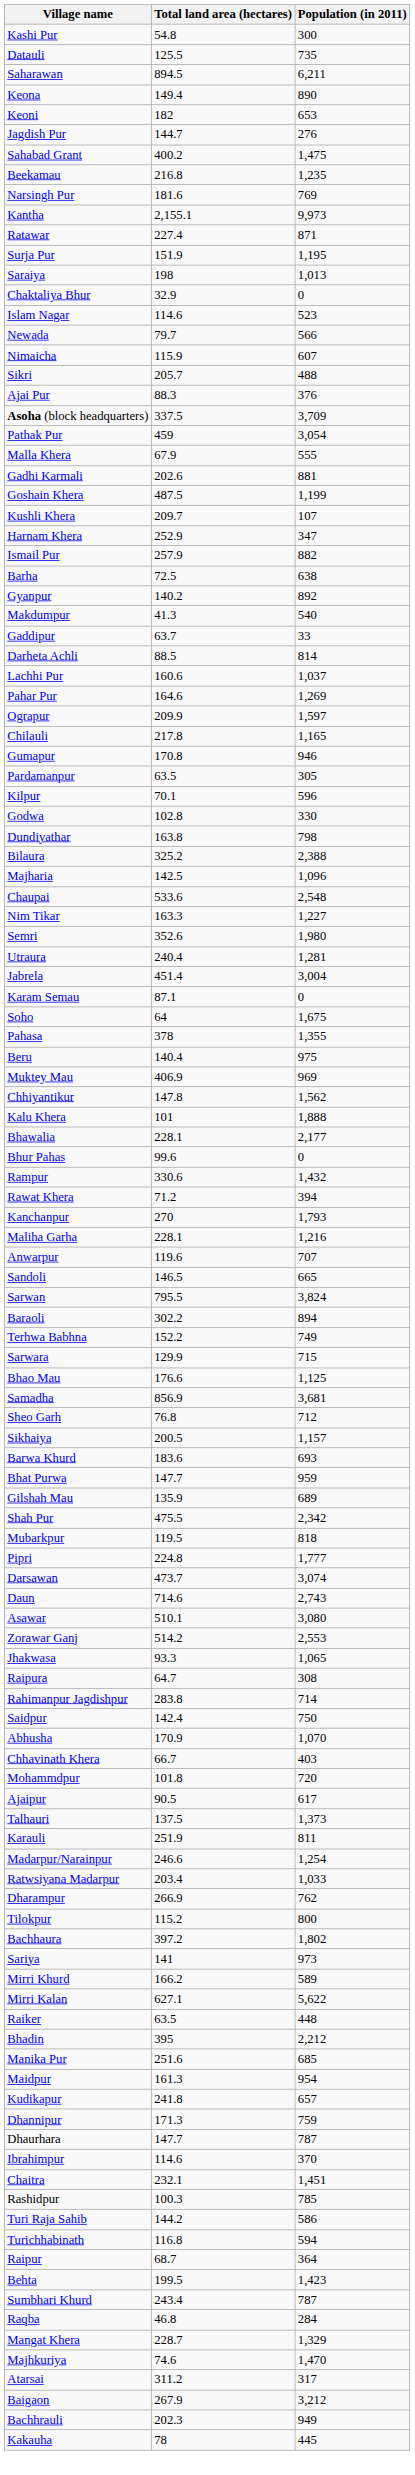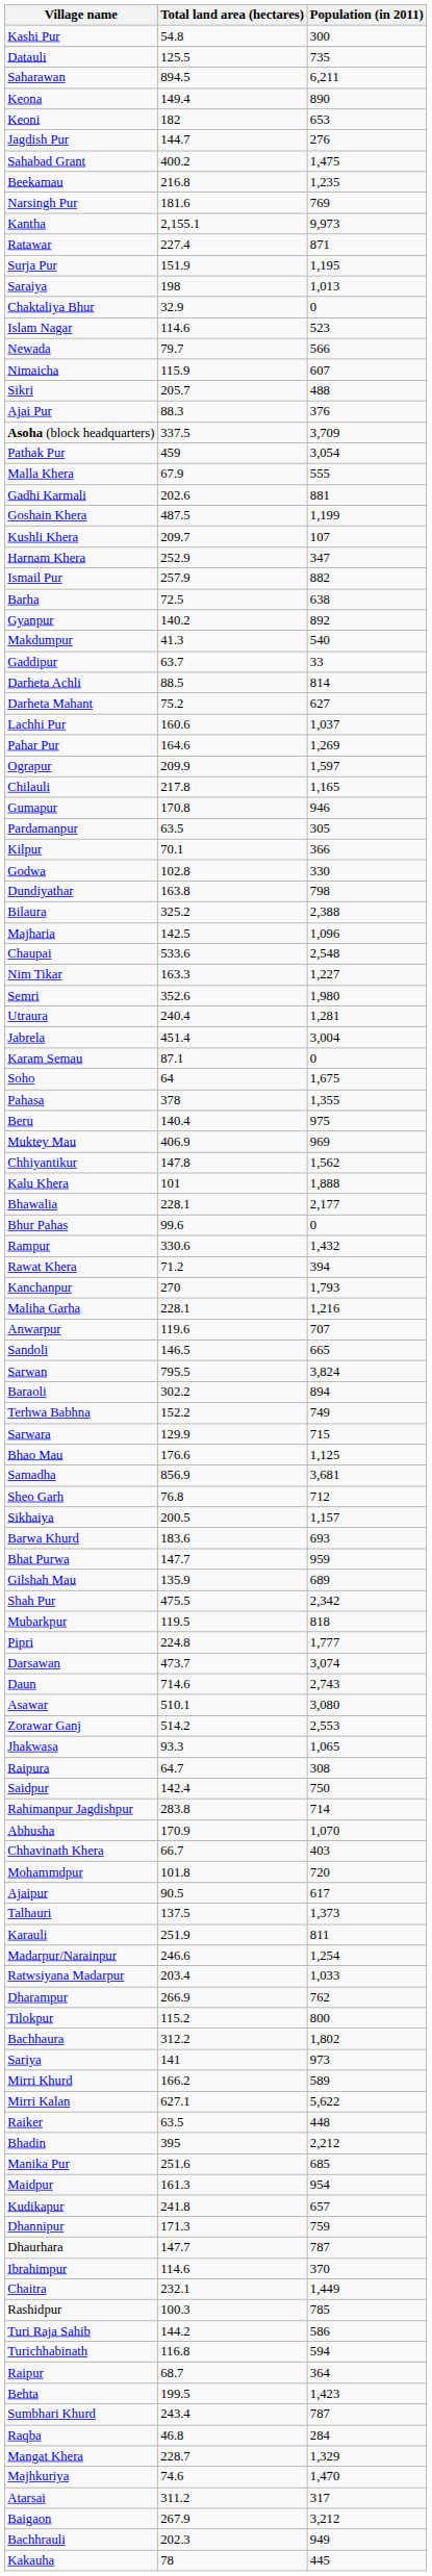+ row: Darheta Mahant | 75.2 | 627
Kilpur | Population (in 2011): 596 -> 366
rows swapped: Rahimanpur Jagdishpur <-> Saidpur
Bachhaura | Total land area (hectares): 397.2 -> 312.2
Chaitra | Population (in 2011): 1,451 -> 1,449
